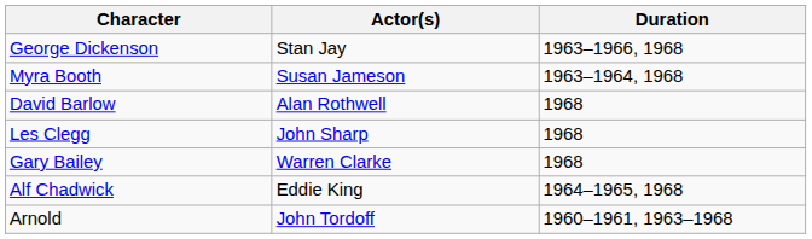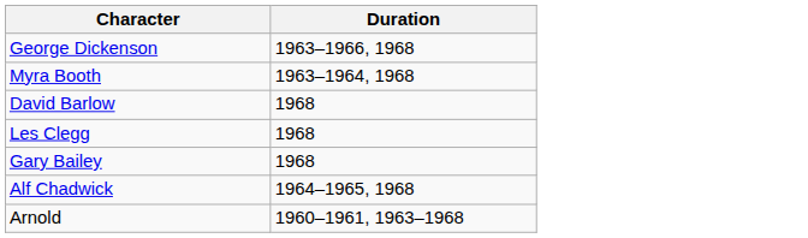- column: Actor(s) | Stan Jay | Susan Jameson | Alan Rothwell | John Sharp | Warren Clarke | Eddie King | John Tordoff
